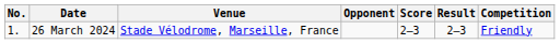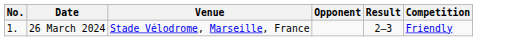- column: Score | 2–3
